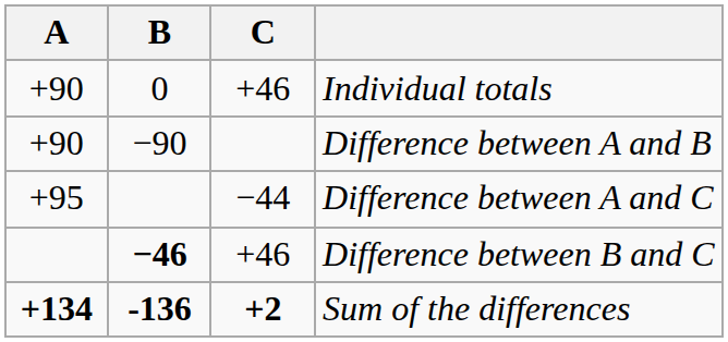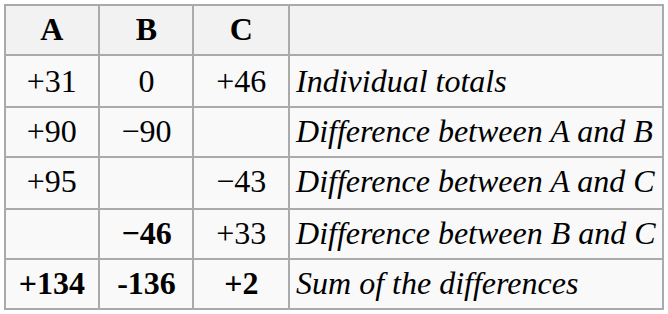Individual totals | A: +90 -> +31
Difference between A and C | C: −44 -> −43
Difference between B and C | C: +46 -> +33
